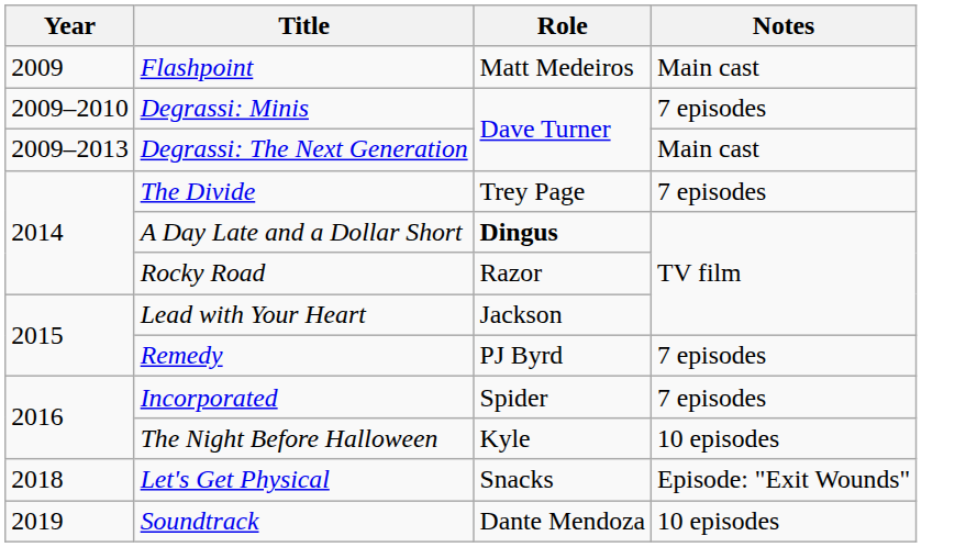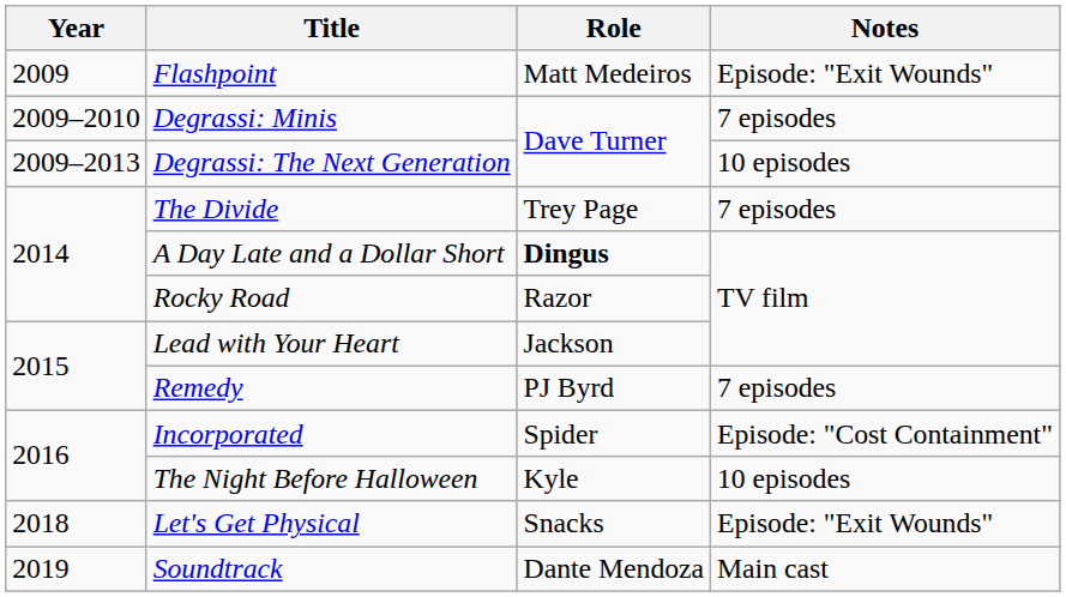Flashpoint | Notes: Main cast -> Episode: "Exit Wounds"
Degrassi: The Next Generation | Notes: Main cast -> 10 episodes
Incorporated | Notes: 7 episodes -> Episode: "Cost Containment"
Soundtrack | Notes: 10 episodes -> Main cast
